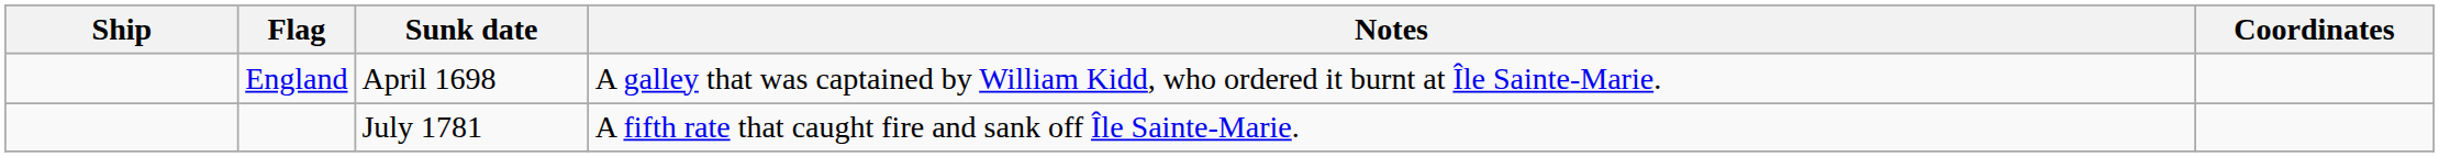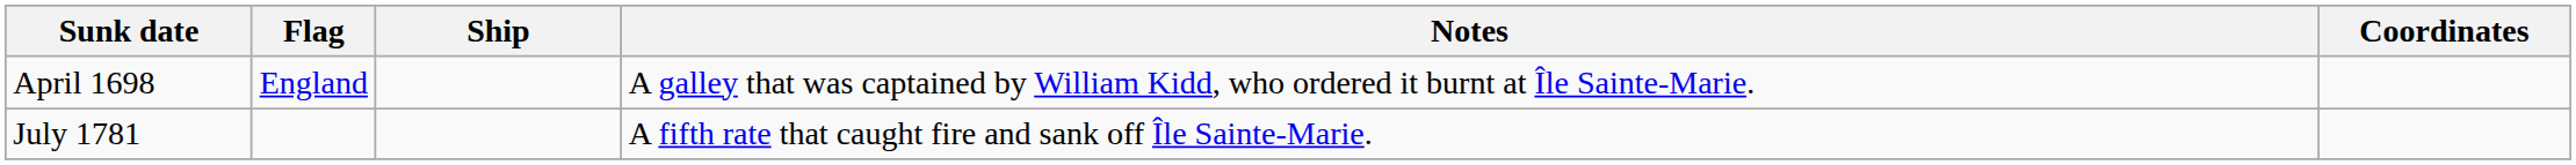columns swapped: Ship <-> Sunk date
